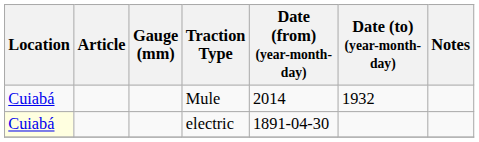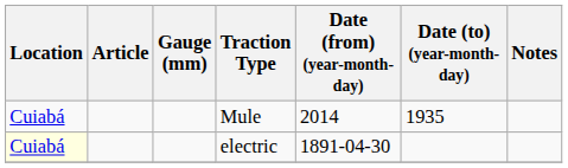Mule | Date (to) (year-month-day): 1932 -> 1935
